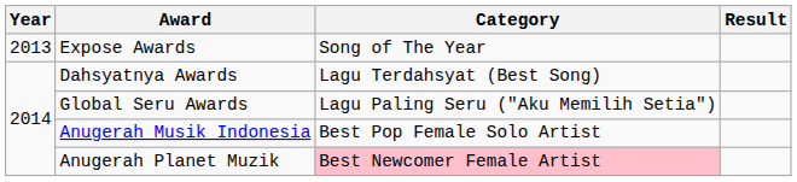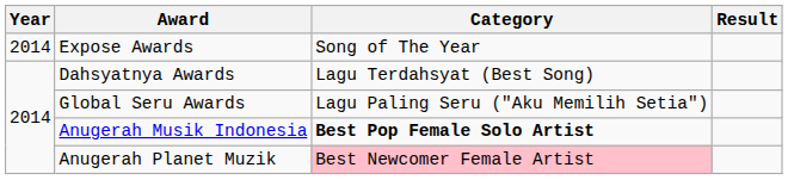Expose Awards | Year: 2013 -> 2014
Anugerah Musik Indonesia | Category: normal -> bold
